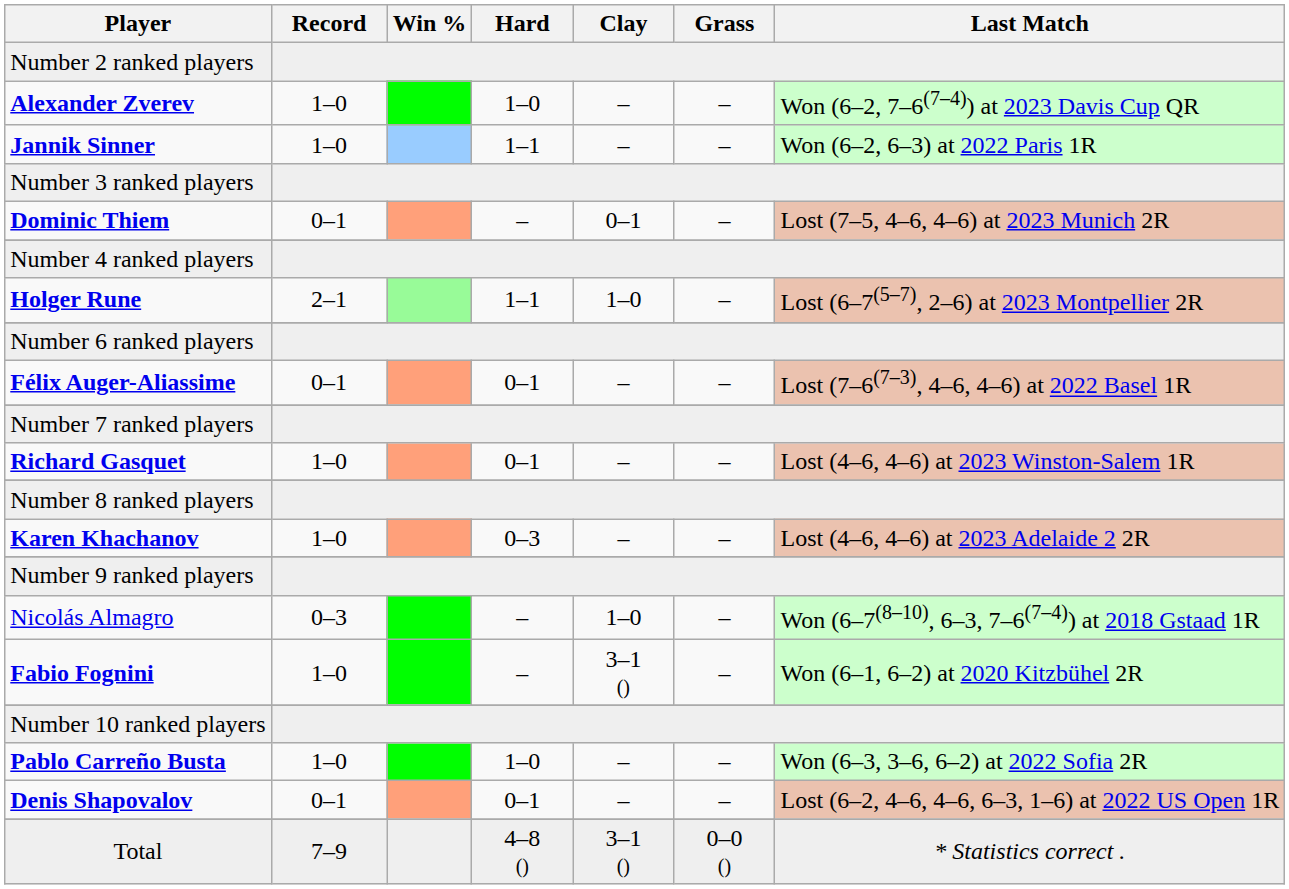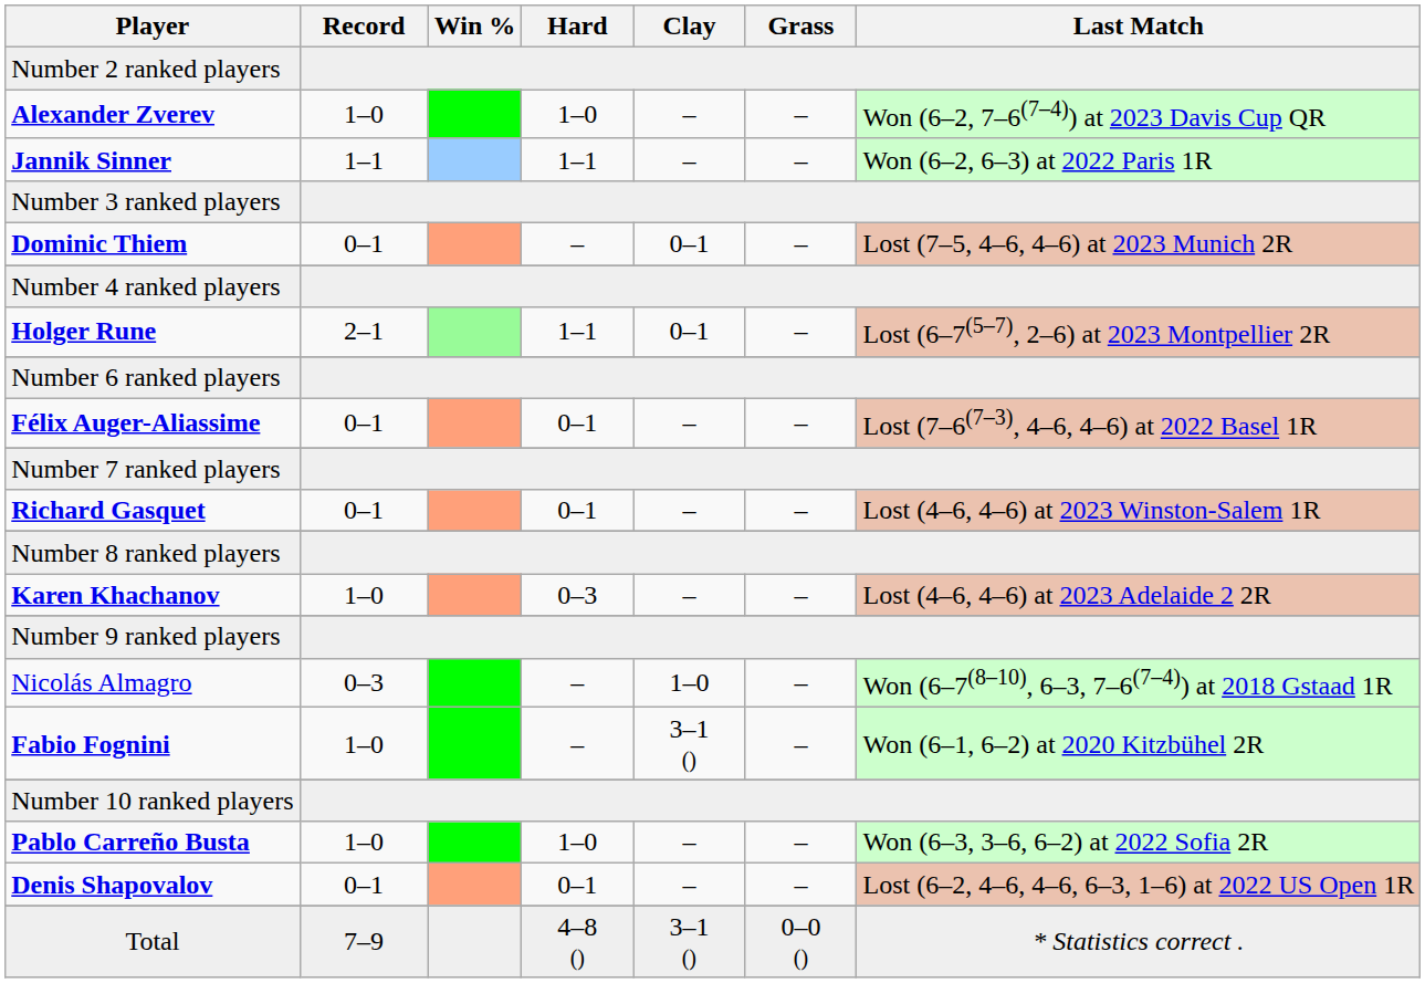Jannik Sinner | Record: 1–0 -> 1–1
Holger Rune | Clay: 1–0 -> 0–1
Richard Gasquet | Record: 1–0 -> 0–1
